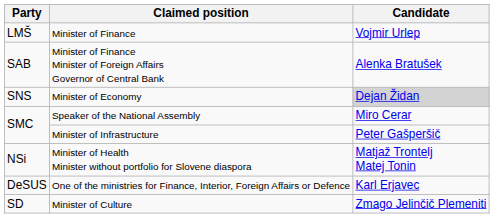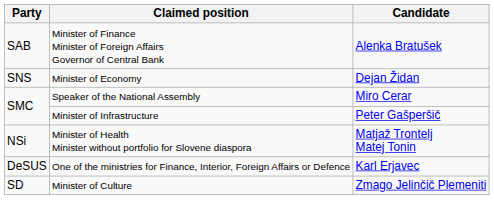- row: LMŠ | Minister of Finance | Vojmir Urlep
Minister of Economy | Candidate: lightgrey background -> no background
